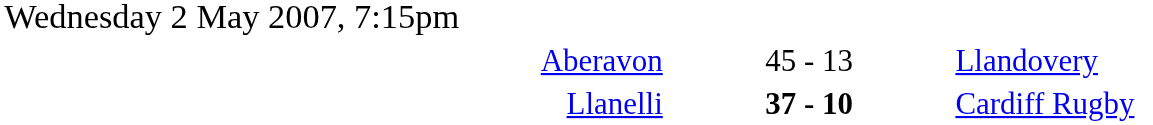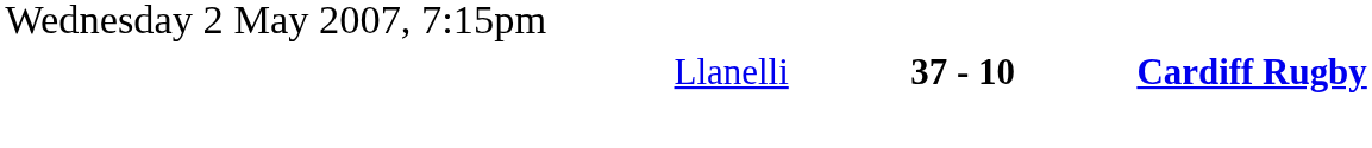- row: Aberavon | 45 - 13 | Llandovery
Llanelli | column 3: normal -> bold
